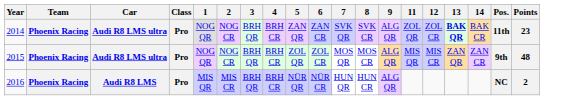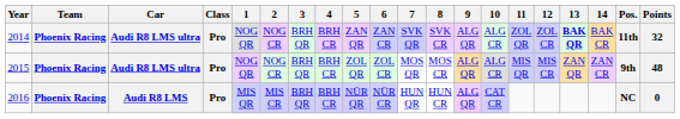+ column: 10 | ALG CR | ALG CR | CAT CR
2014 | Points: 23 -> 32
2016 | Points: 2 -> 0
